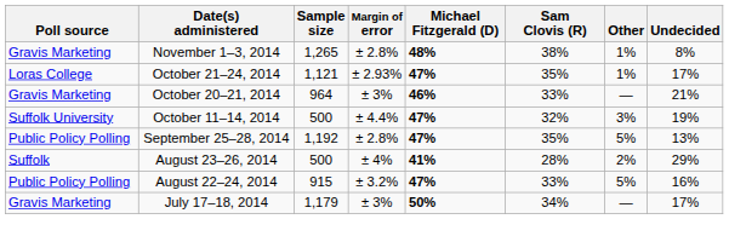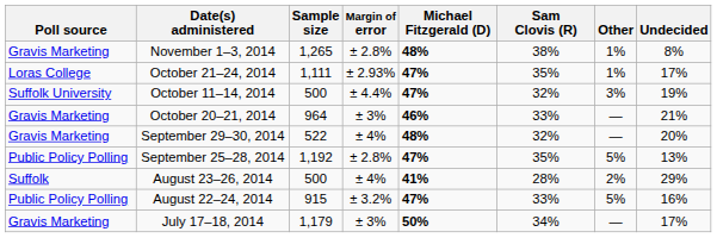October 21–24, 2014 | Sample size: 1,121 -> 1,111
rows swapped: October 20–21, 2014 <-> October 11–14, 2014
+ row: Gravis Marketing | September 29–30, 2014 | 522 | ± 4% | 48% | 32% | — | 20%
